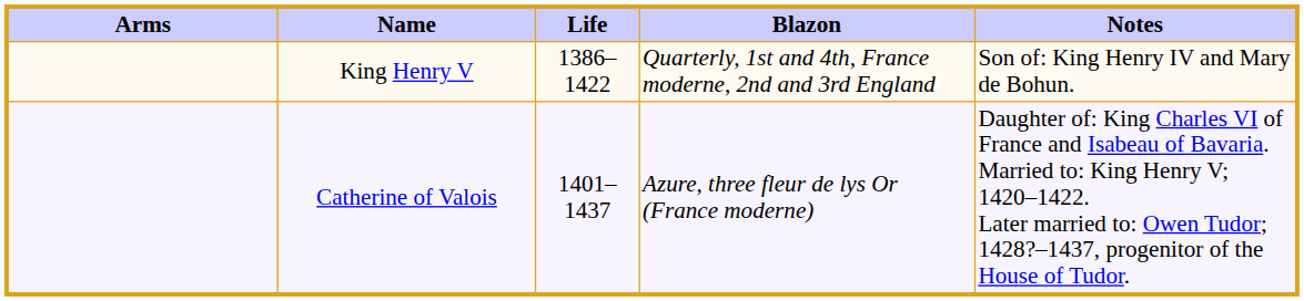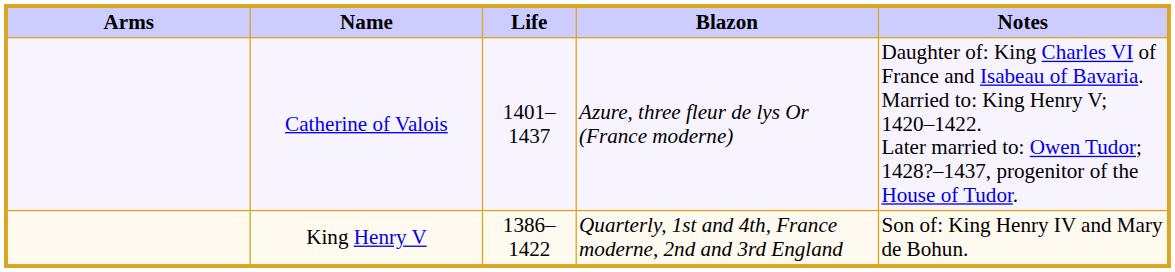rows swapped: King Henry V <-> Catherine of Valois
